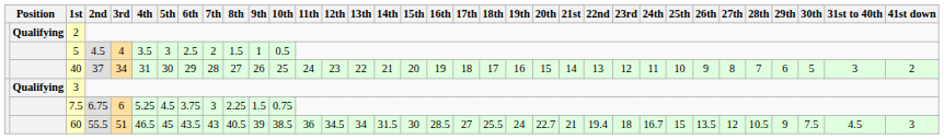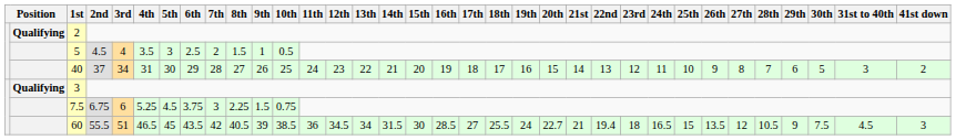60 | 7th: 43 -> 42
60 | 24th: 16.7 -> 16.5
